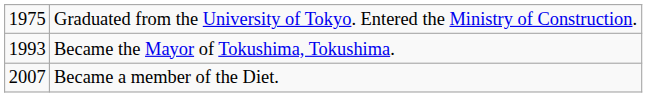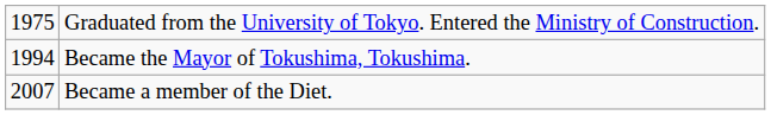Became the Mayor of Tokushima, Tokushima. | column 1: 1993 -> 1994
